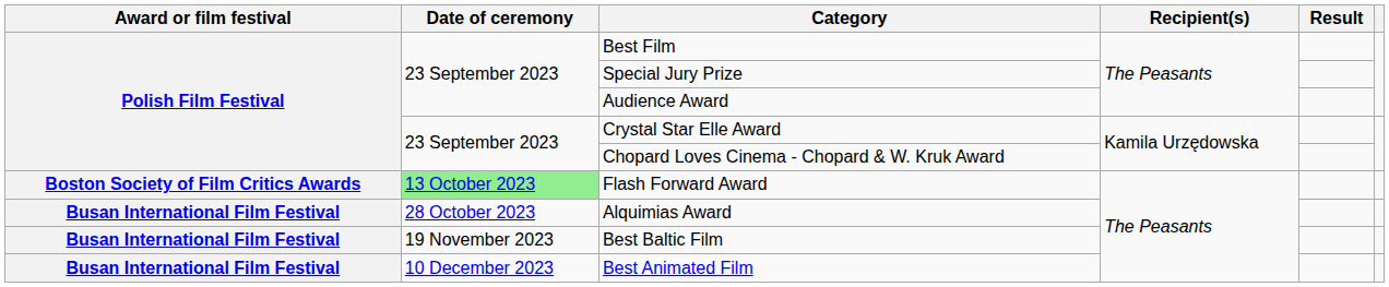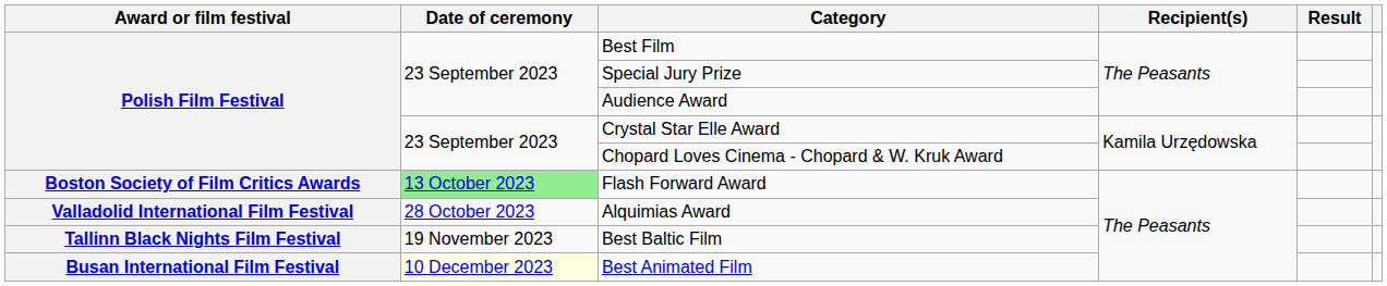Alquimias Award | Award or film festival: Busan International Film Festival -> Valladolid International Film Festival
Best Baltic Film | Award or film festival: Busan International Film Festival -> Tallinn Black Nights Film Festival
Best Animated Film | Date of ceremony: no background -> lightyellow background
